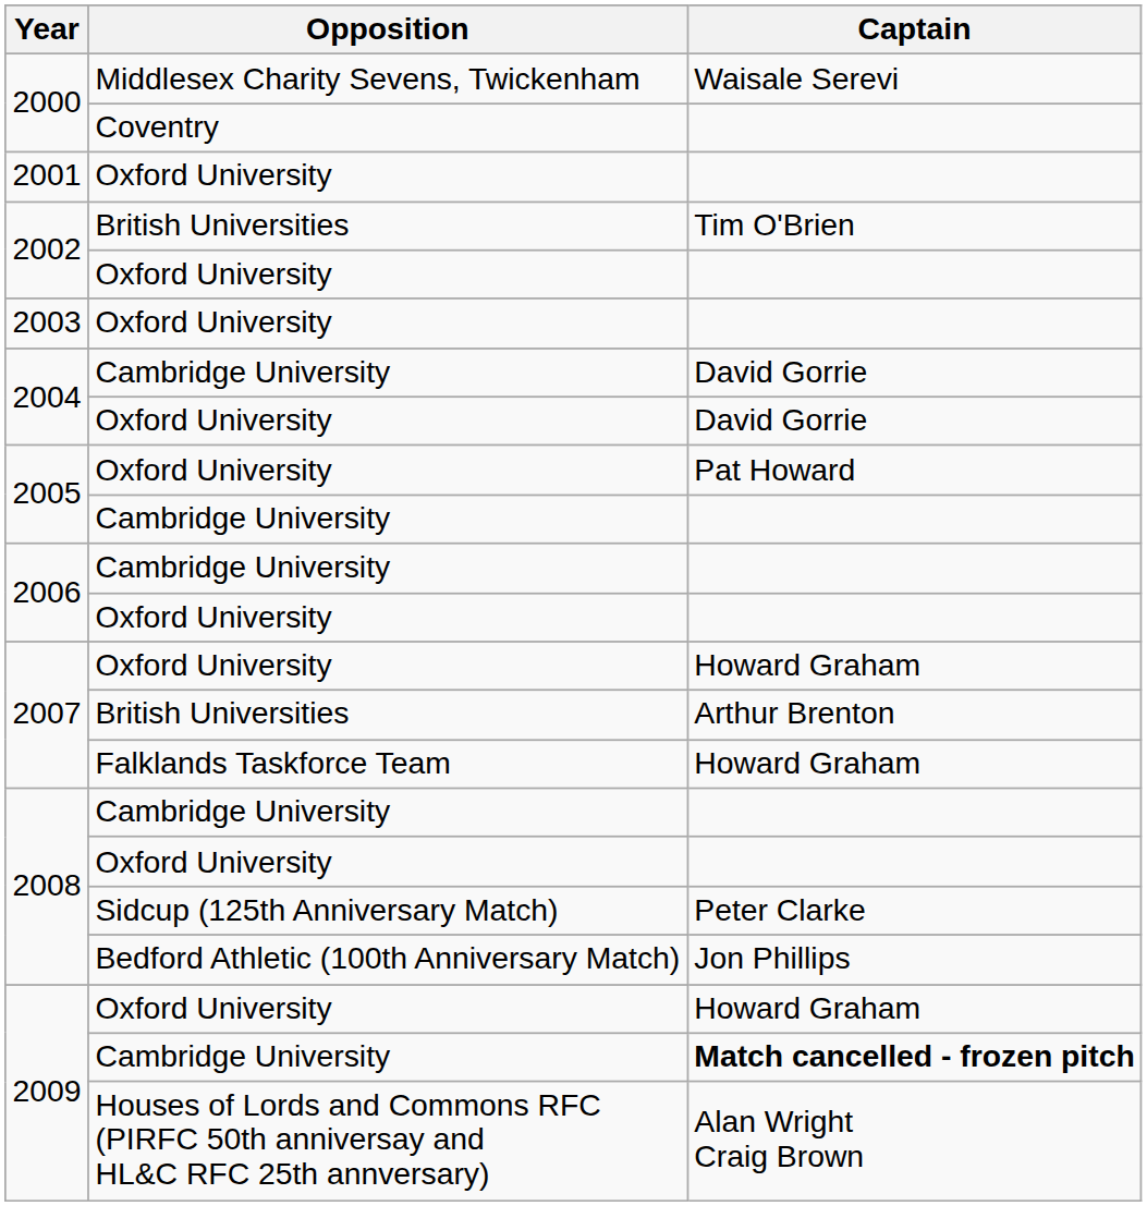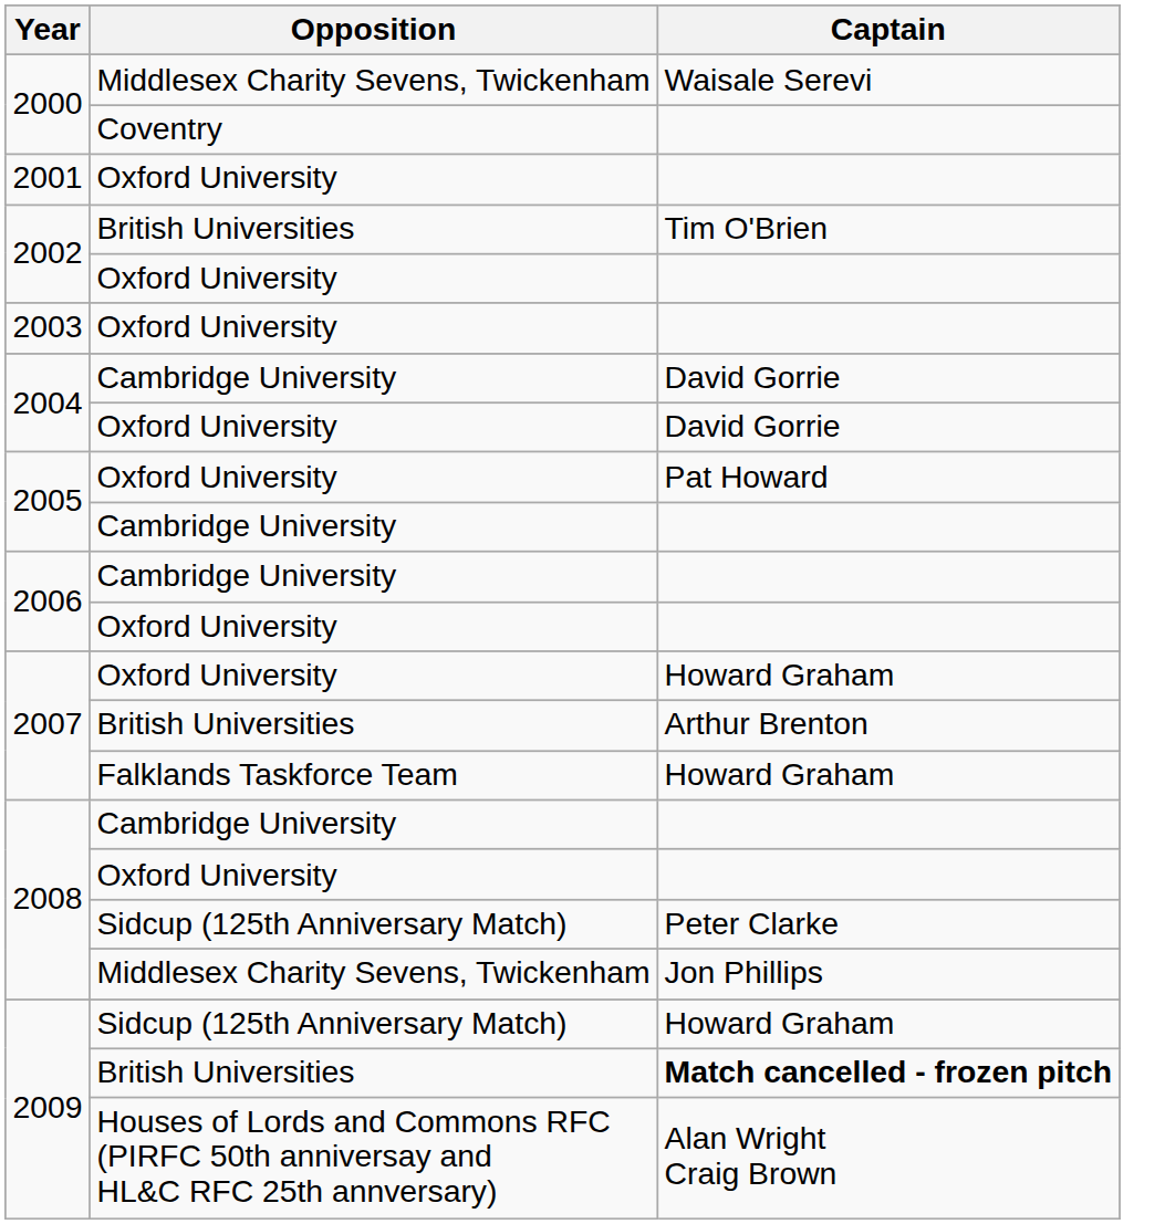Jon Phillips | Opposition: Bedford Athletic (100th Anniversary Match) -> Middlesex Charity Sevens, Twickenham
2009 / Howard Graham | Opposition: Oxford University -> Sidcup (125th Anniversary Match)
Match cancelled - frozen pitch | Opposition: Cambridge University -> British Universities
